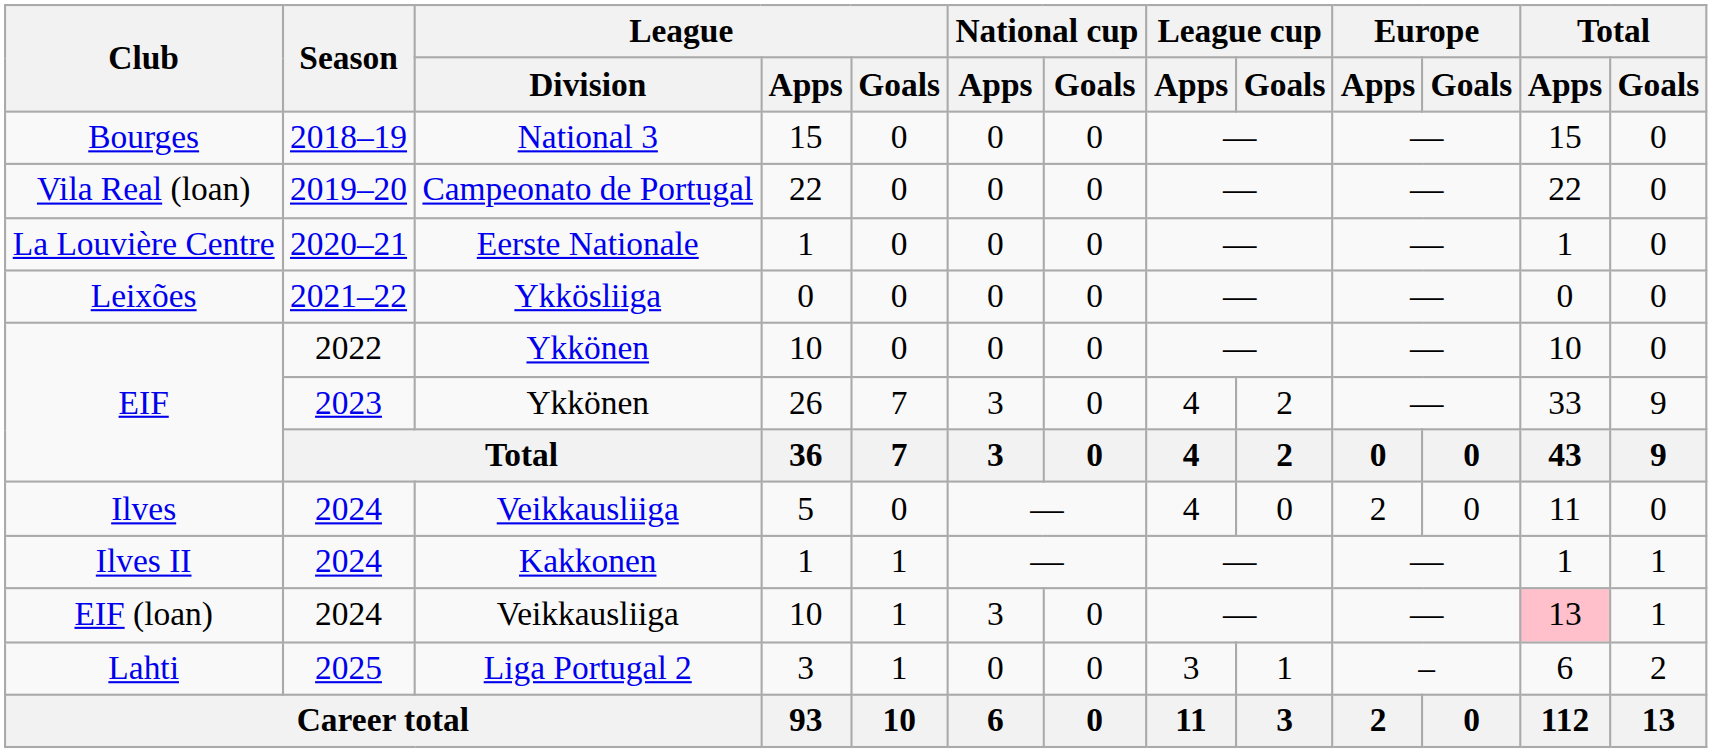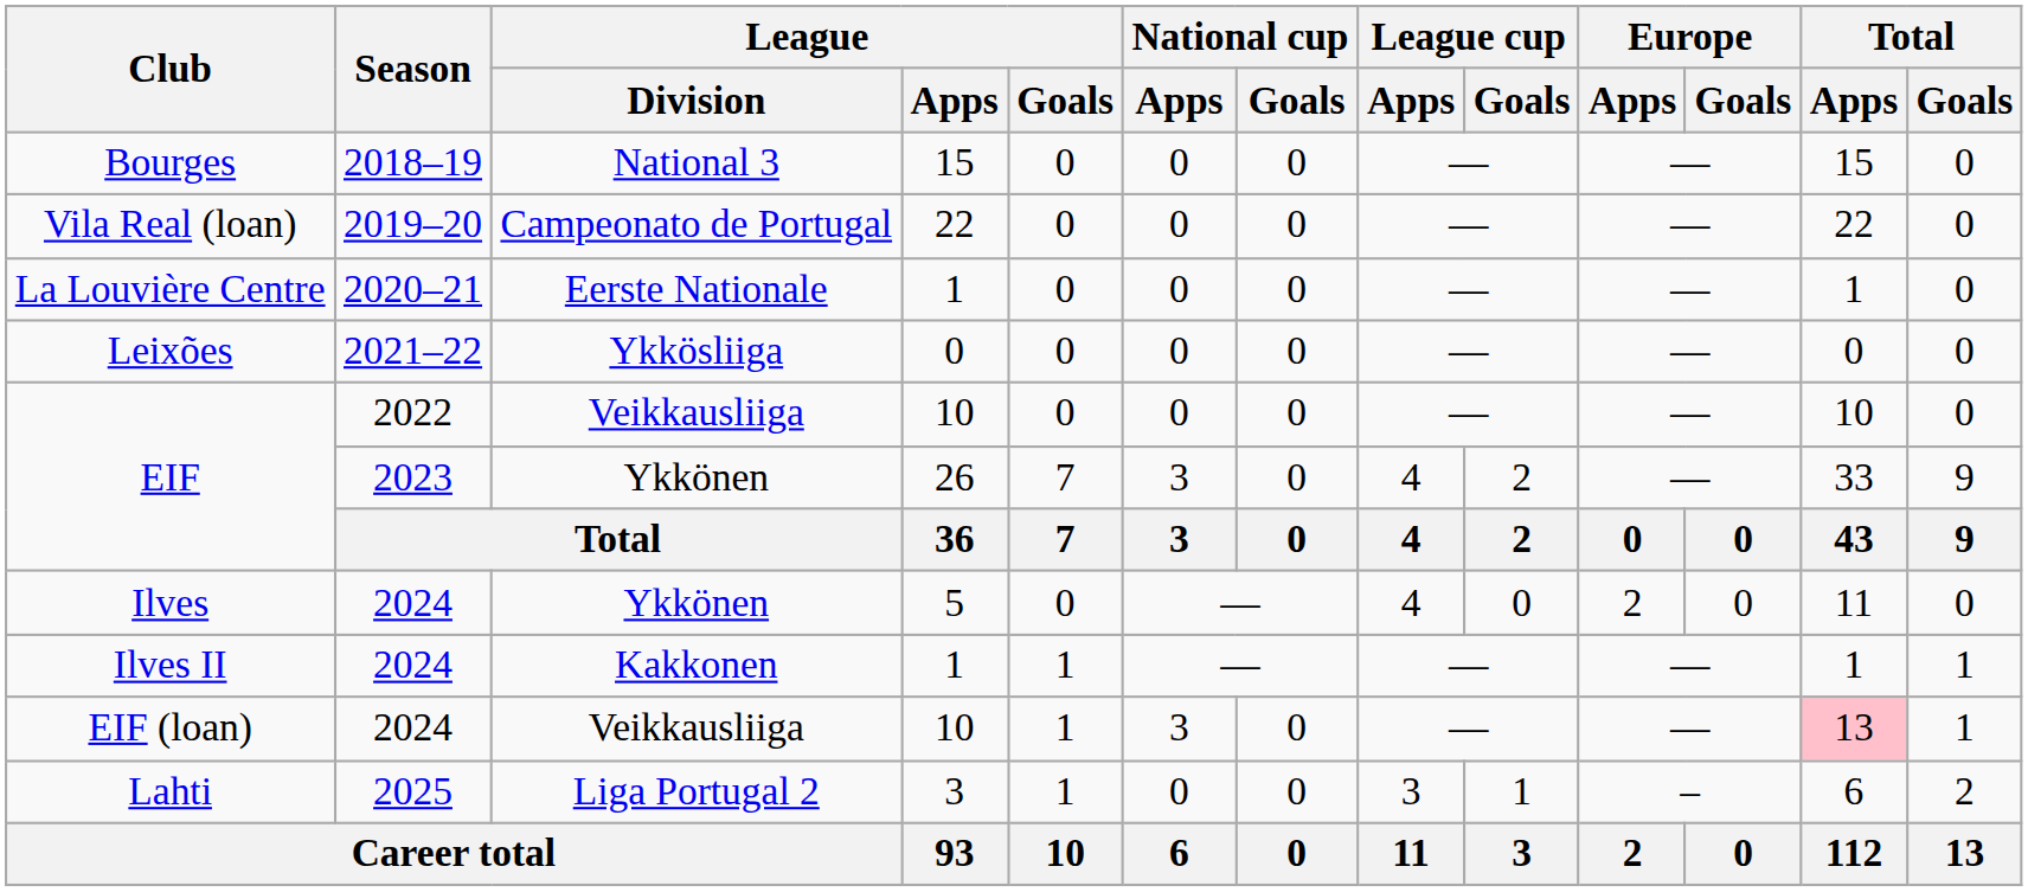EIF / 2022 | League / Division: Ykkönen -> Veikkausliiga
Ilves | League / Division: Veikkausliiga -> Ykkönen
